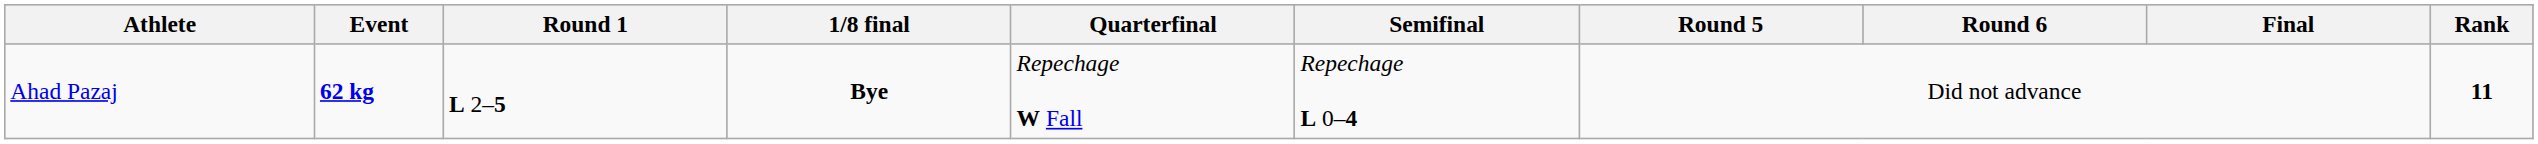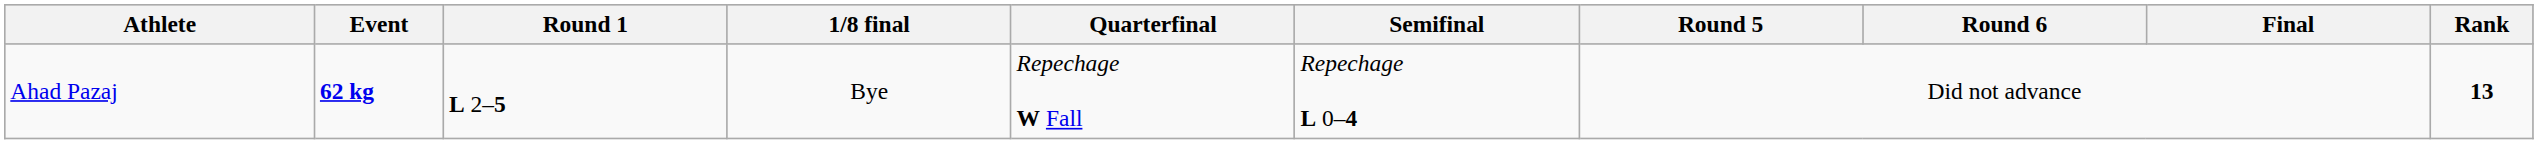Ahad Pazaj | 1/8 final: bold -> normal
Ahad Pazaj | Rank: 11 -> 13
